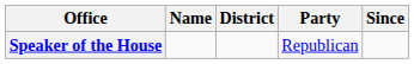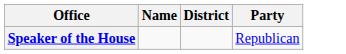- column: Since
